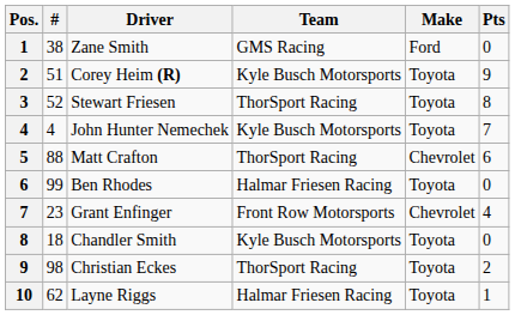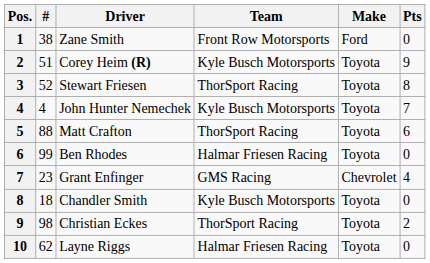Zane Smith | Team: GMS Racing -> Front Row Motorsports
Matt Crafton | Make: Chevrolet -> Toyota
Grant Enfinger | Team: Front Row Motorsports -> GMS Racing
Layne Riggs | Pts: 1 -> 0
